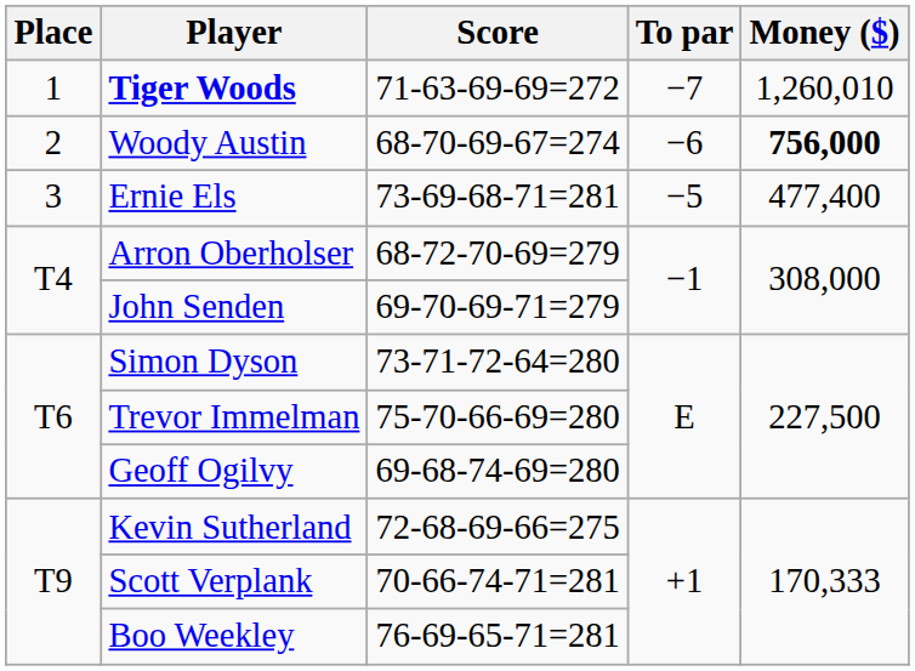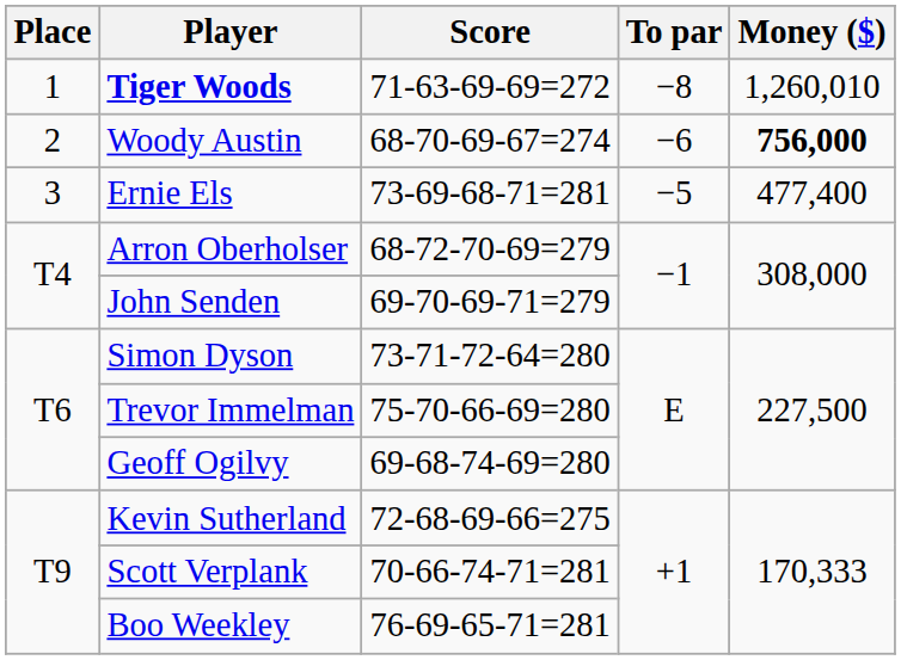Tiger Woods | To par: −7 -> −8
